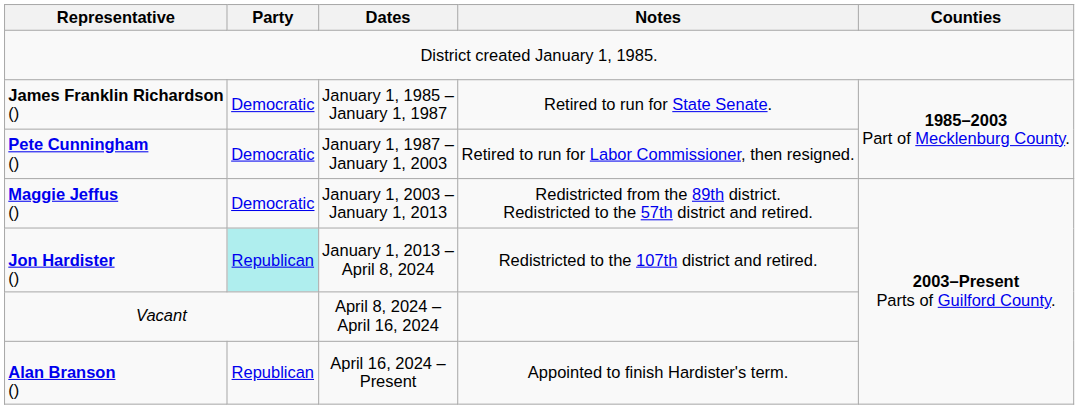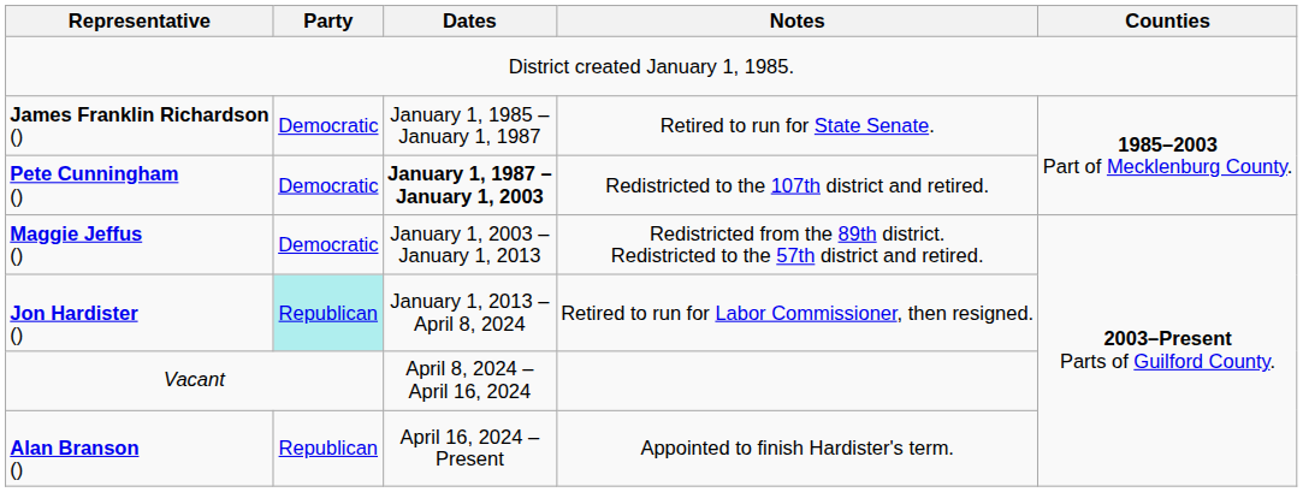Pete Cunningham () | Dates: normal -> bold
Pete Cunningham () | Notes: Retired to run for Labor Commissioner, then resigned. -> Redistricted to the 107th district and retired.
Jon Hardister () | Notes: Redistricted to the 107th district and retired. -> Retired to run for Labor Commissioner, then resigned.
